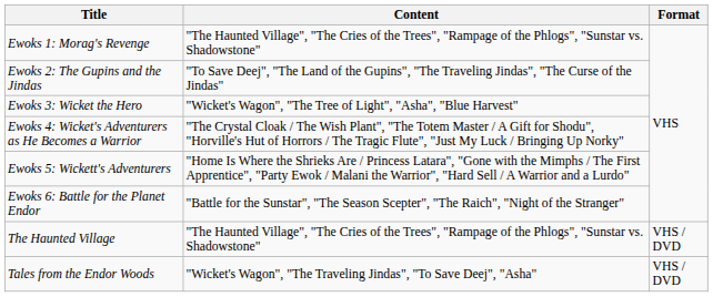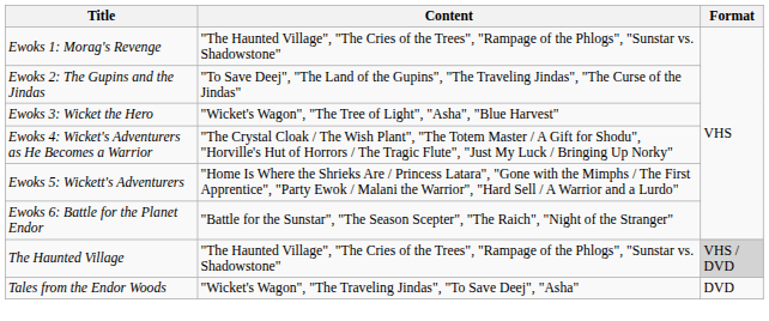The Haunted Village | Format: no background -> lightgrey background
Tales from the Endor Woods | Format: VHS / DVD -> DVD
